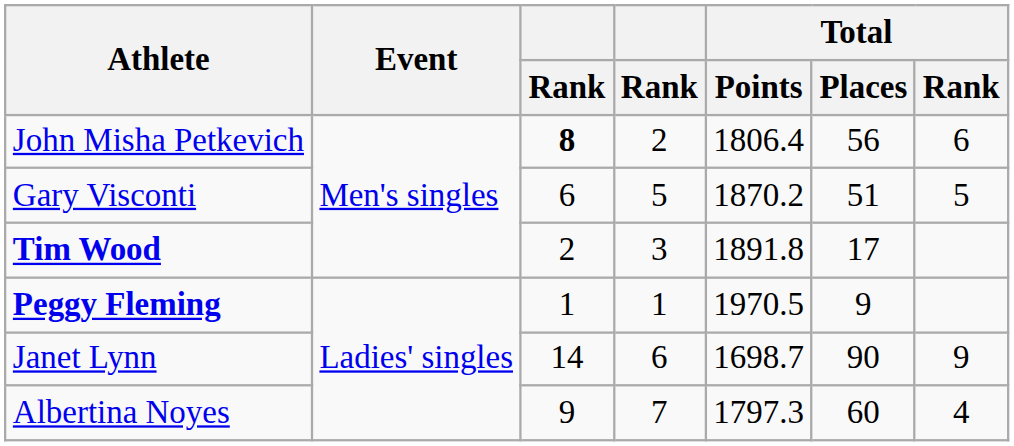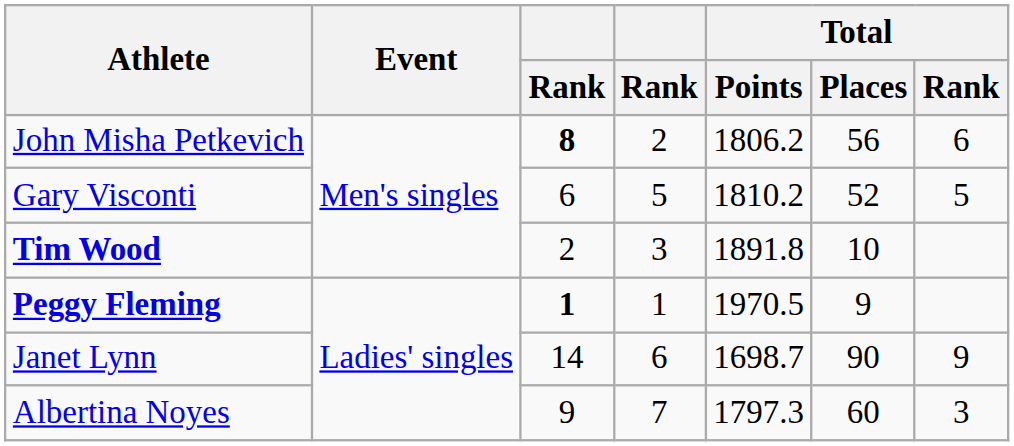John Misha Petkevich | Total / Points: 1806.4 -> 1806.2
Gary Visconti | Total / Points: 1870.2 -> 1810.2
Gary Visconti | Total / Places: 51 -> 52
Tim Wood | Total / Places: 17 -> 10
Peggy Fleming | column 3: normal -> bold
Albertina Noyes | Total / Rank: 4 -> 3
